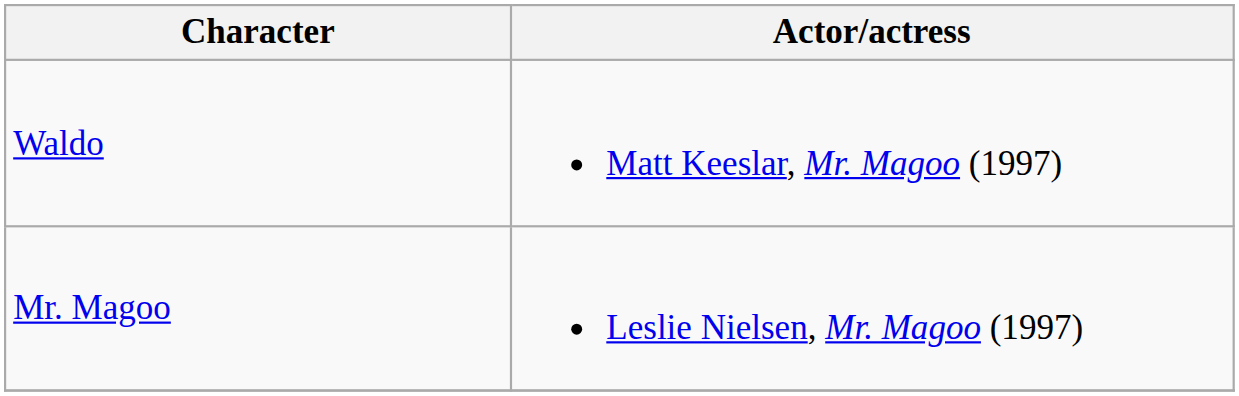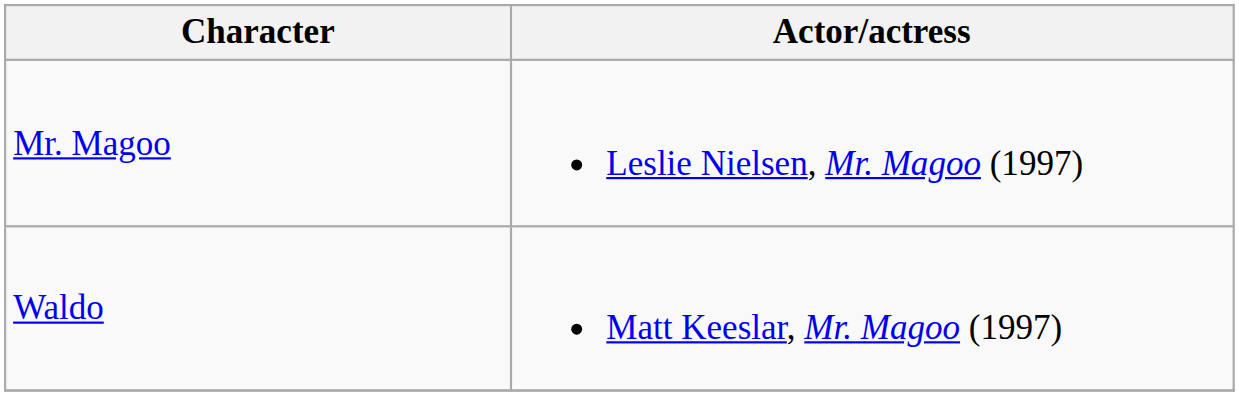rows swapped: Mr. Magoo <-> Waldo
